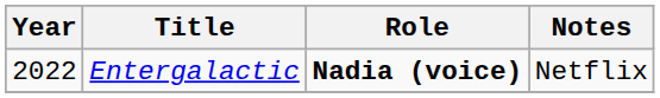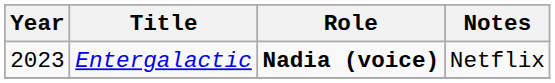Entergalactic | Year: 2022 -> 2023
